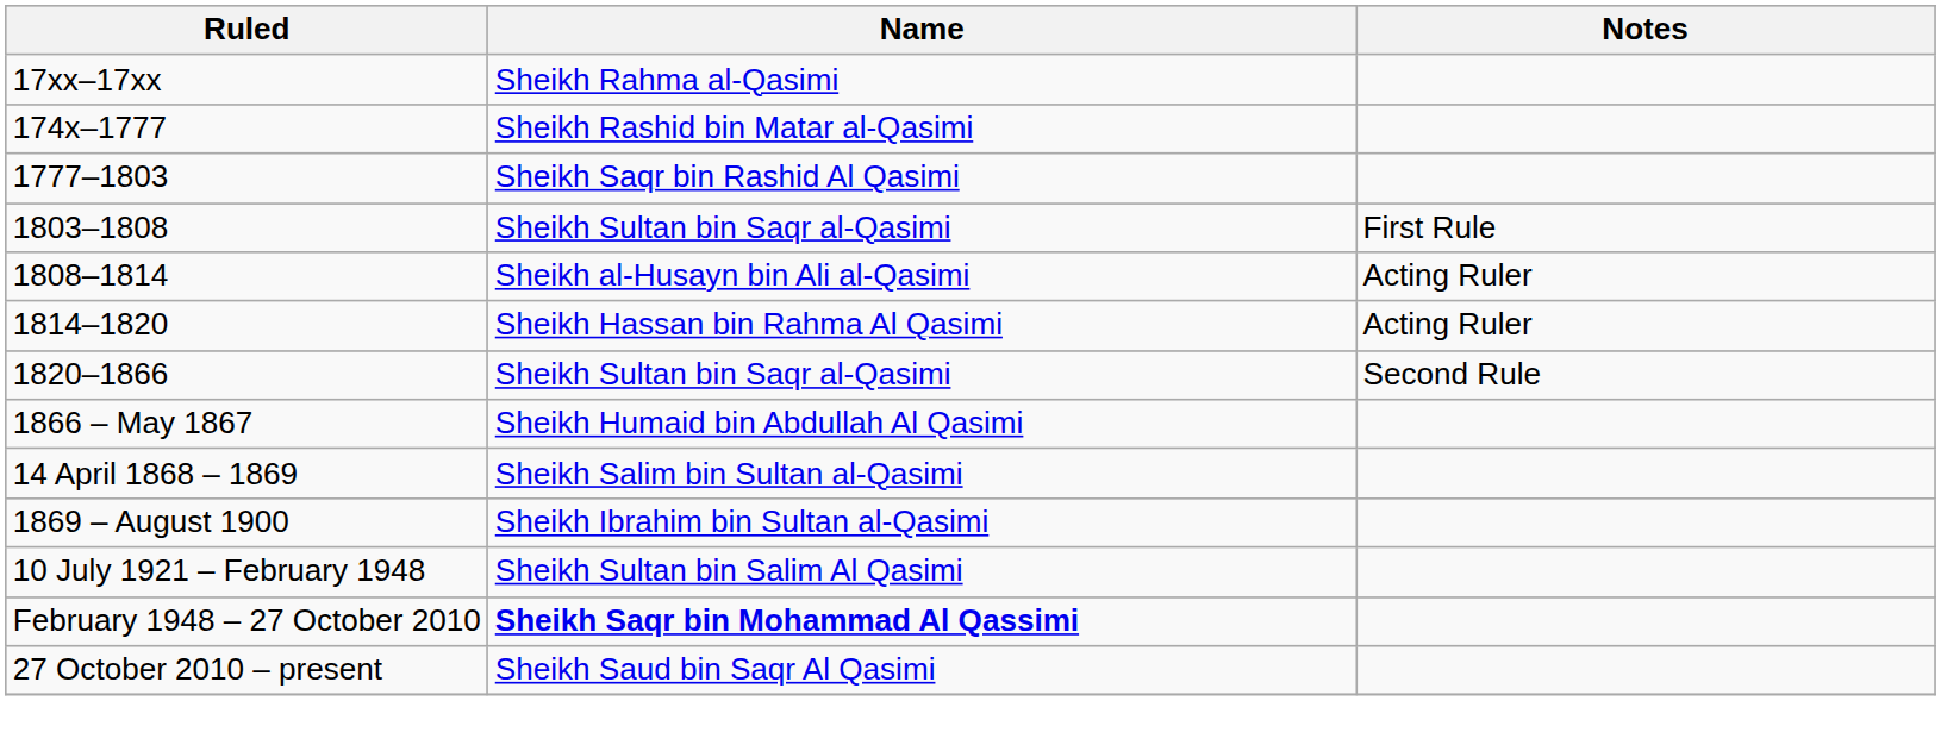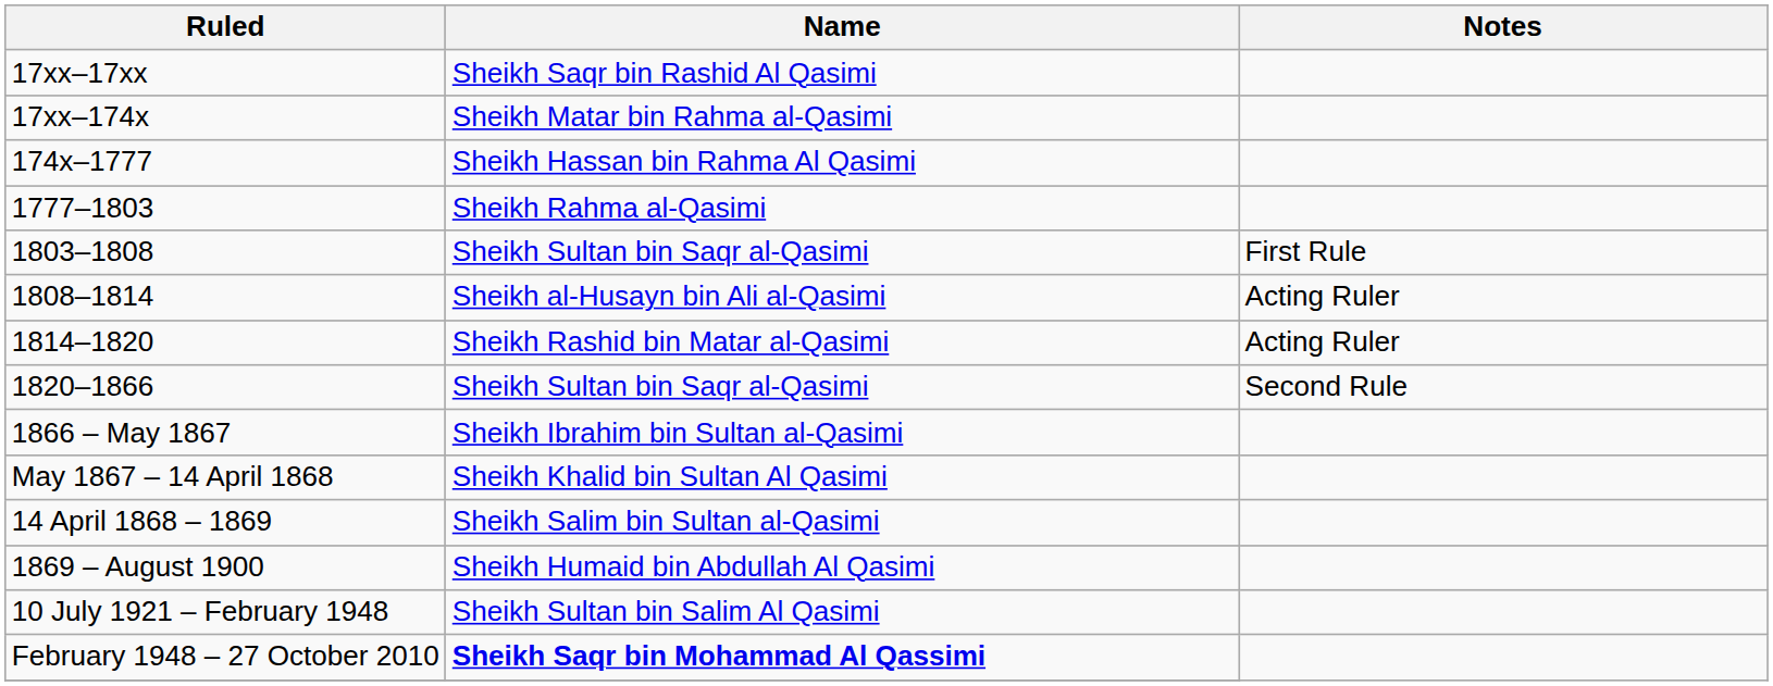17xx–17xx | Name: Sheikh Rahma al-Qasimi -> Sheikh Saqr bin Rashid Al Qasimi
+ row: 17xx–174x | Sheikh Matar bin Rahma al-Qasimi
174x–1777 | Name: Sheikh Rashid bin Matar al-Qasimi -> Sheikh Hassan bin Rahma Al Qasimi
1777–1803 | Name: Sheikh Saqr bin Rashid Al Qasimi -> Sheikh Rahma al-Qasimi
1814–1820 | Name: Sheikh Hassan bin Rahma Al Qasimi -> Sheikh Rashid bin Matar al-Qasimi
1866 – May 1867 | Name: Sheikh Humaid bin Abdullah Al Qasimi -> Sheikh Ibrahim bin Sultan al-Qasimi
+ row: May 1867 – 14 April 1868 | Sheikh Khalid bin Sultan Al Qasimi
1869 – August 1900 | Name: Sheikh Ibrahim bin Sultan al-Qasimi -> Sheikh Humaid bin Abdullah Al Qasimi
- row: 27 October 2010 – present | Sheikh Saud bin Saqr Al Qasimi
